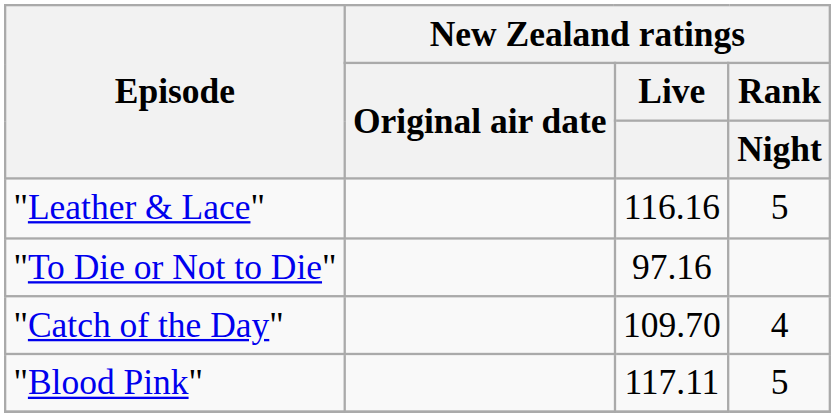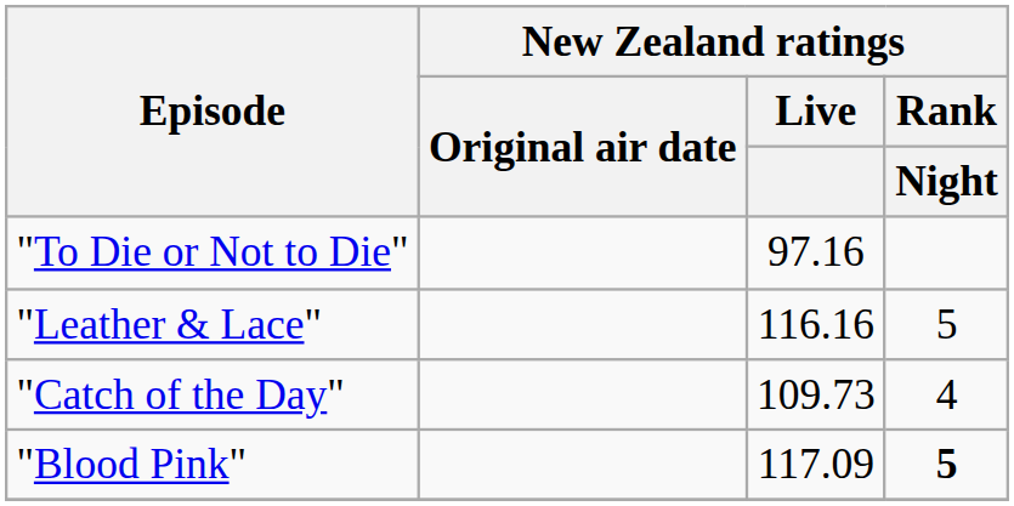rows swapped: "Leather & Lace" <-> "To Die or Not to Die"
"Catch of the Day" | New Zealand ratings / Live: 109.70 -> 109.73
"Blood Pink" | New Zealand ratings / Live: 117.11 -> 117.09
"Blood Pink" | New Zealand ratings / Rank / Night: normal -> bold
